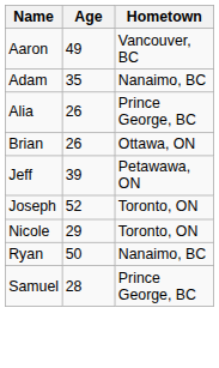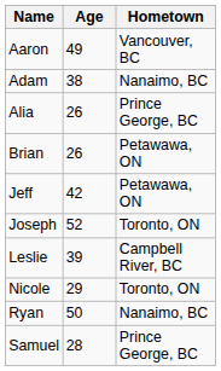Adam | Age: 35 -> 38
Brian | Hometown: Ottawa, ON -> Petawawa, ON
Jeff | Age: 39 -> 42
+ row: Leslie | 39 | Campbell River, BC
